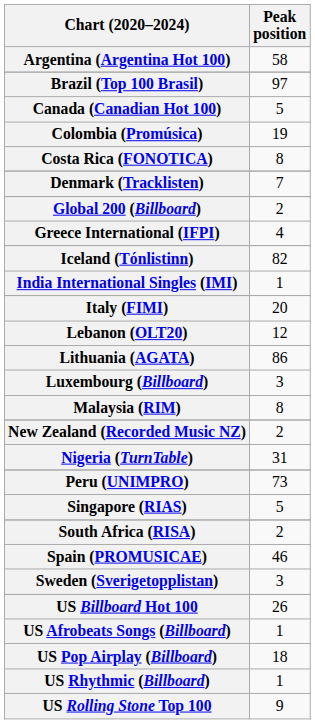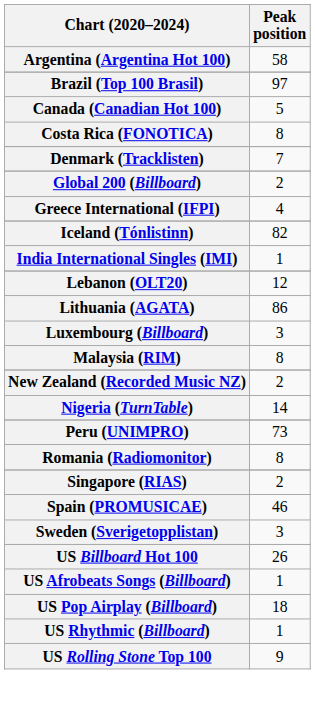- row: Colombia (Promúsica) | 19
- row: Italy (FIMI) | 20
Nigeria (TurnTable) | Peak position: 31 -> 14
+ row: Romania (Radiomonitor) | 8
Singapore (RIAS) | Peak position: 5 -> 2
- row: South Africa (RISA) | 2
